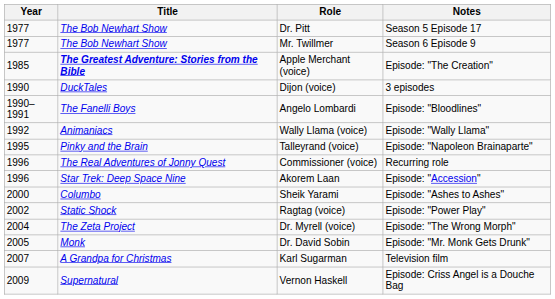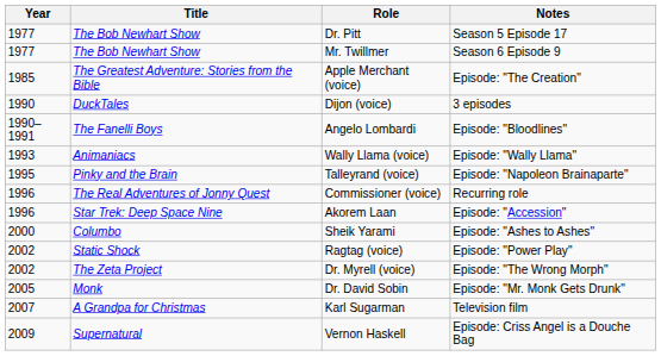Apple Merchant (voice) | Title: bold -> normal
Wally Llama (voice) | Year: 1992 -> 1993
Dr. Myrell (voice) | Year: 2004 -> 2002
